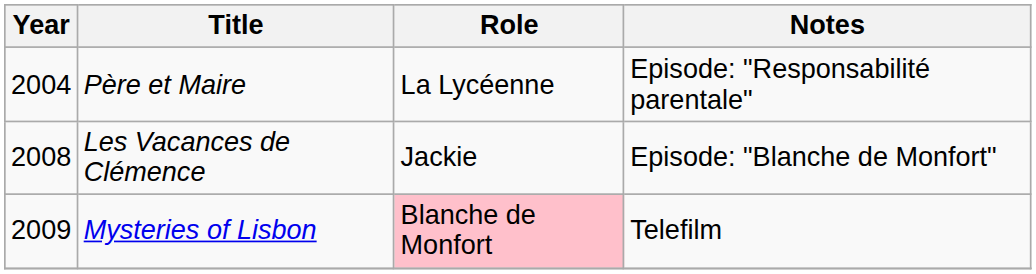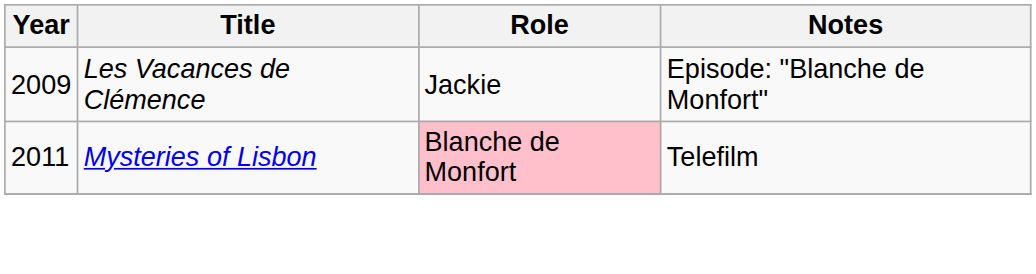- row: 2004 | Père et Maire | La Lycéenne | Episode: "Responsabilité parentale"
Les Vacances de Clémence | Year: 2008 -> 2009
Mysteries of Lisbon | Year: 2009 -> 2011
